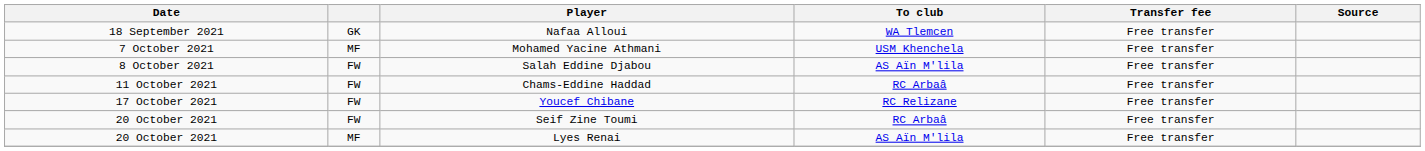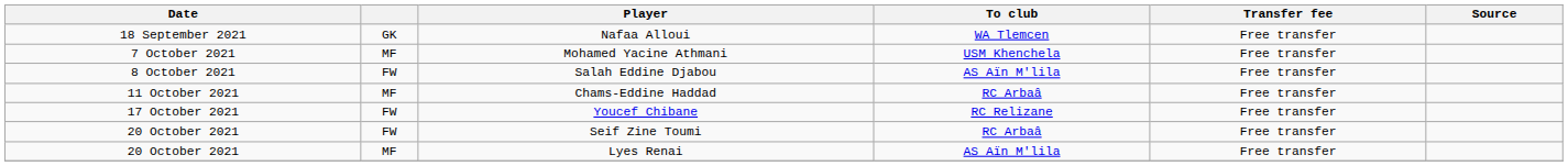Chams-Eddine Haddad | column 2: FW -> MF
